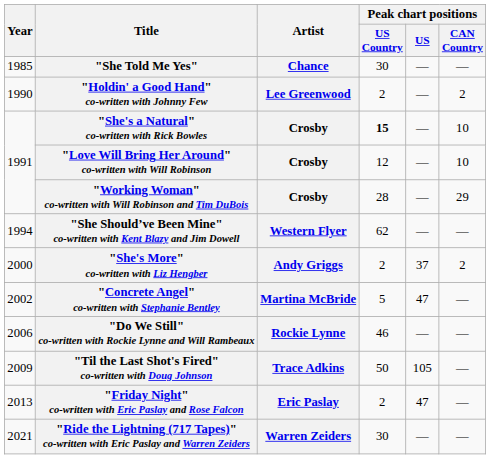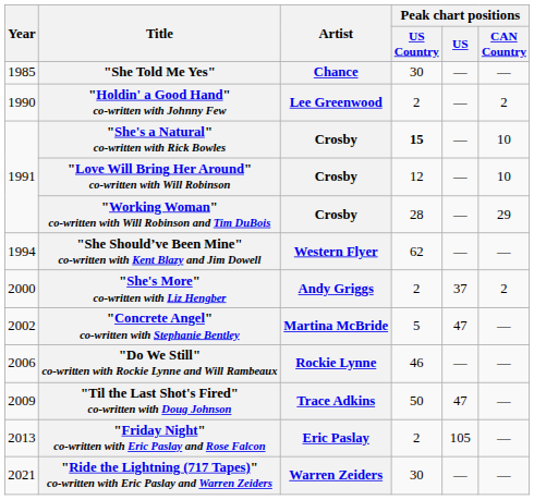"Til the Last Shot's Fired" co-written with Doug Johnson | Peak chart positions / US: 105 -> 47
"Friday Night" co-written with Eric Paslay and Rose Falcon | Peak chart positions / US: 47 -> 105
